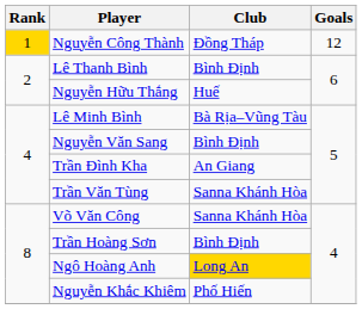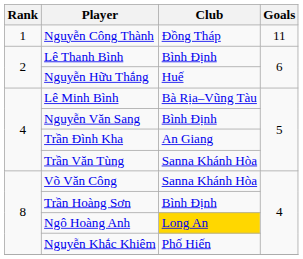Nguyễn Công Thành | Rank: gold background -> no background
Nguyễn Công Thành | Goals: 12 -> 11
